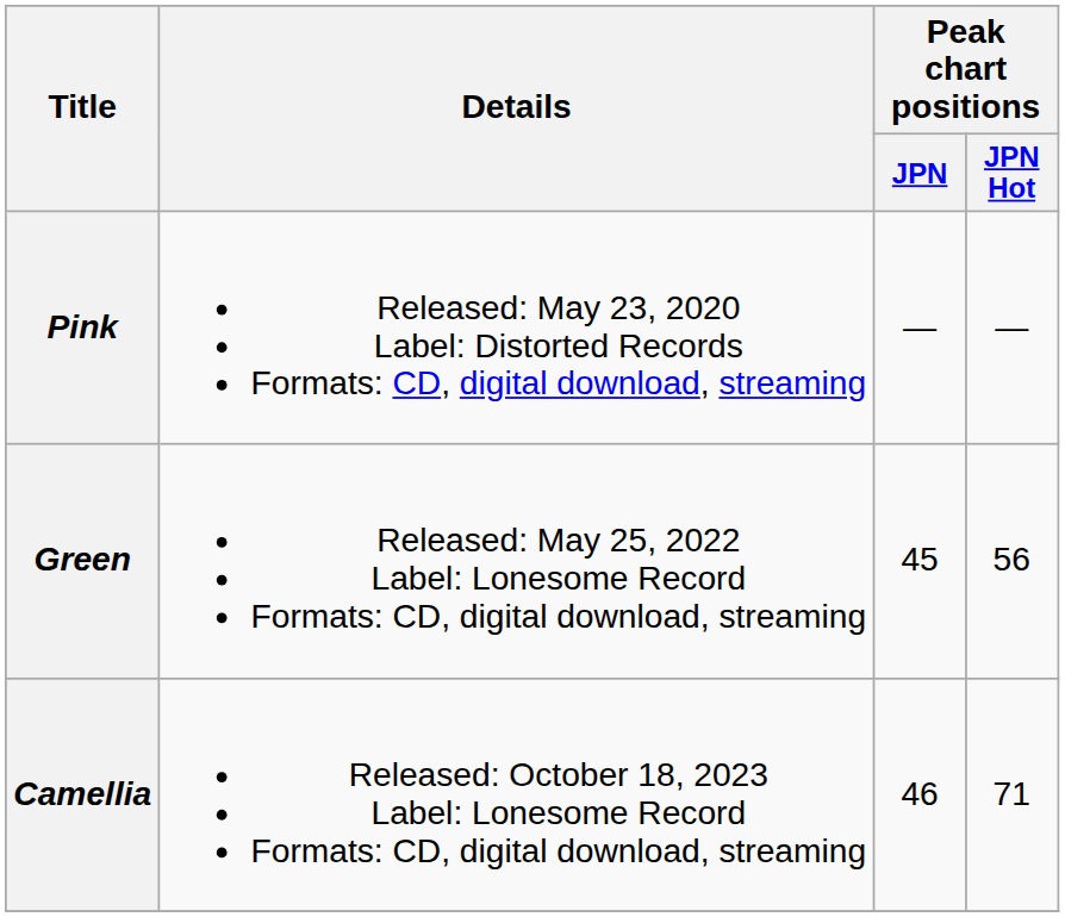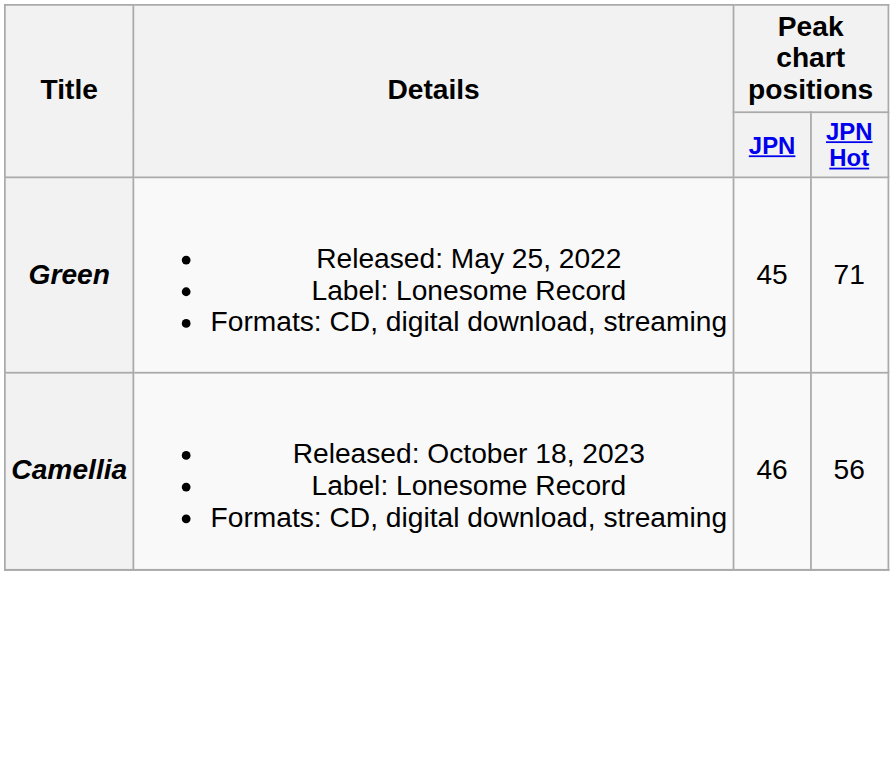- row: Pink | Released: May 23, 2020 Label: Distorted Records Formats: CD, digital download, streaming | — | —
Green | Peak chart positions / JPN Hot: 56 -> 71
Camellia | Peak chart positions / JPN Hot: 71 -> 56
